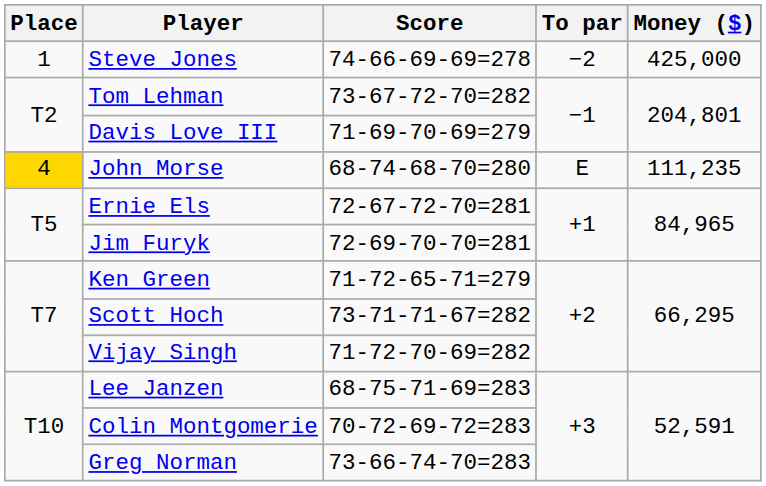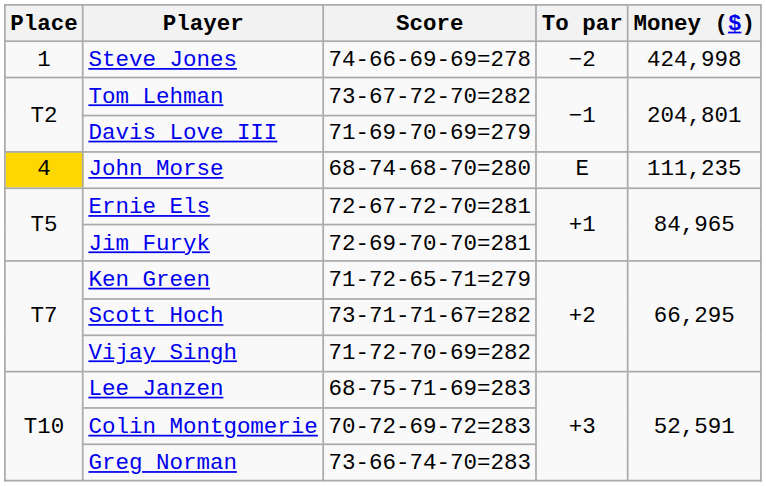Steve Jones | Money ($): 425,000 -> 424,998
